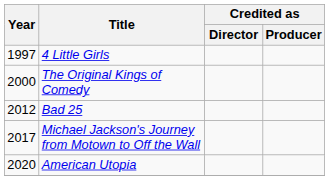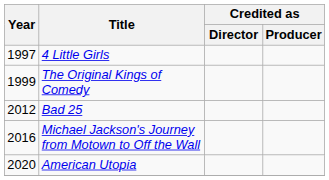The Original Kings of Comedy | Year: 2000 -> 1999
Michael Jackson's Journey from Motown to Off the Wall | Year: 2017 -> 2016
